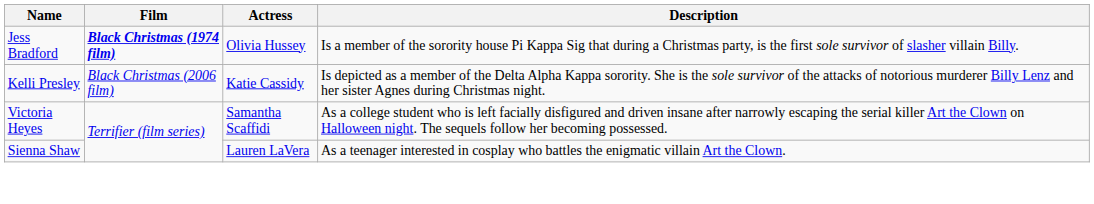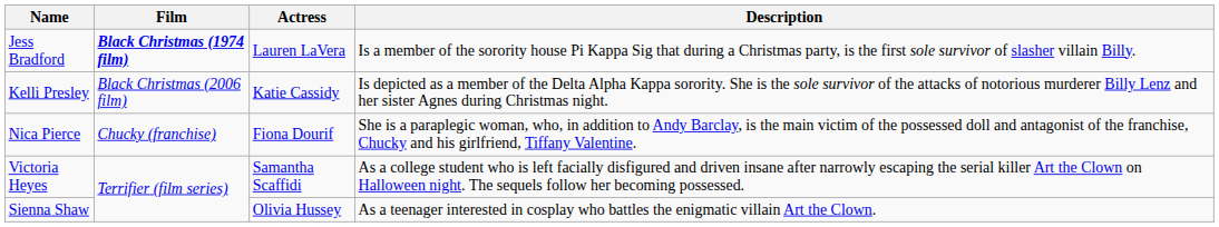Jess Bradford | Actress: Olivia Hussey -> Lauren LaVera
+ row: Nica Pierce | Chucky (franchise) | Fiona Dourif | She is a paraplegic woman, who, in addition to Andy Barclay, is the main victim of the possessed doll and antagonist of the franchise, Chucky and his girlfriend, Tiffany Valentine.
Sienna Shaw | Actress: Lauren LaVera -> Olivia Hussey
